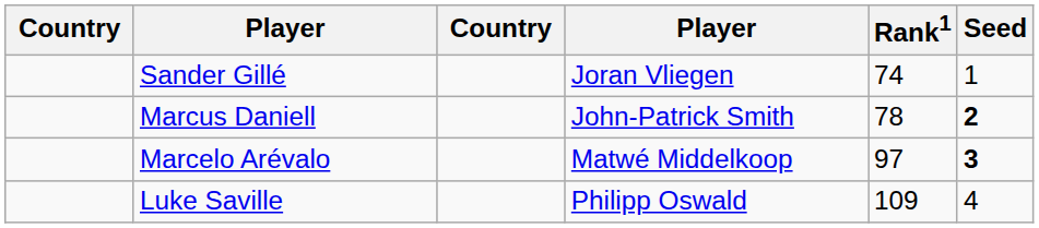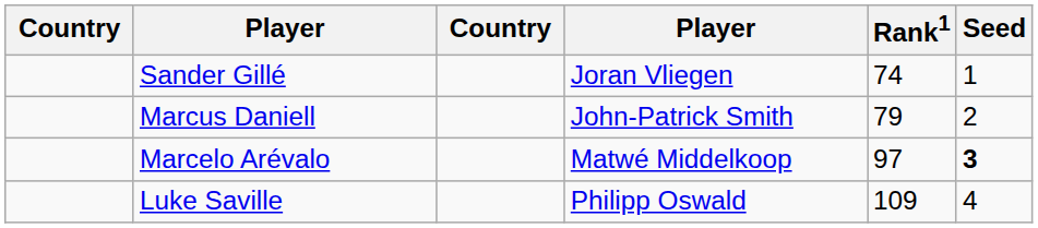Marcus Daniell | Rank1: 78 -> 79
Marcus Daniell | Seed: bold -> normal
